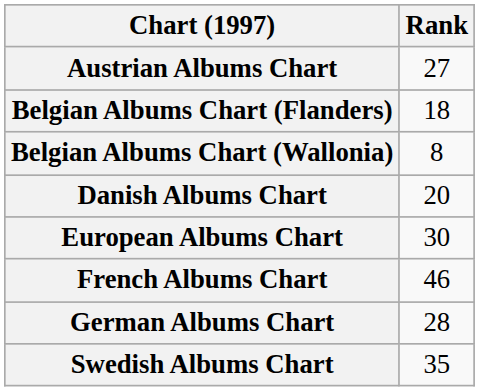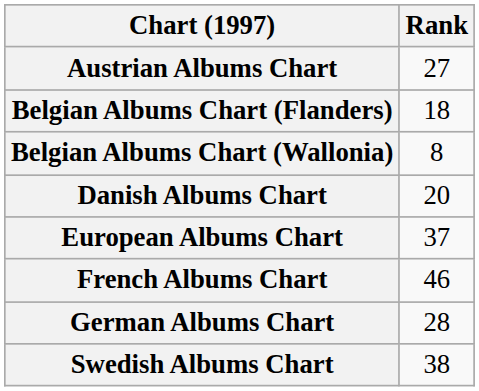European Albums Chart | Rank: 30 -> 37
Swedish Albums Chart | Rank: 35 -> 38
